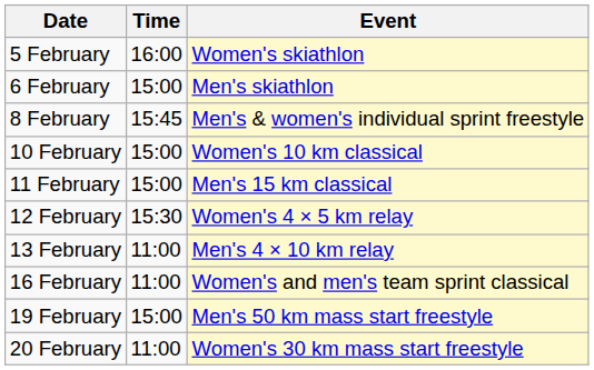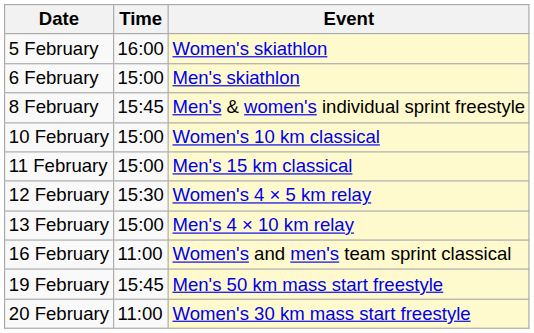13 February | Time: 11:00 -> 15:00
19 February | Time: 15:00 -> 15:45
